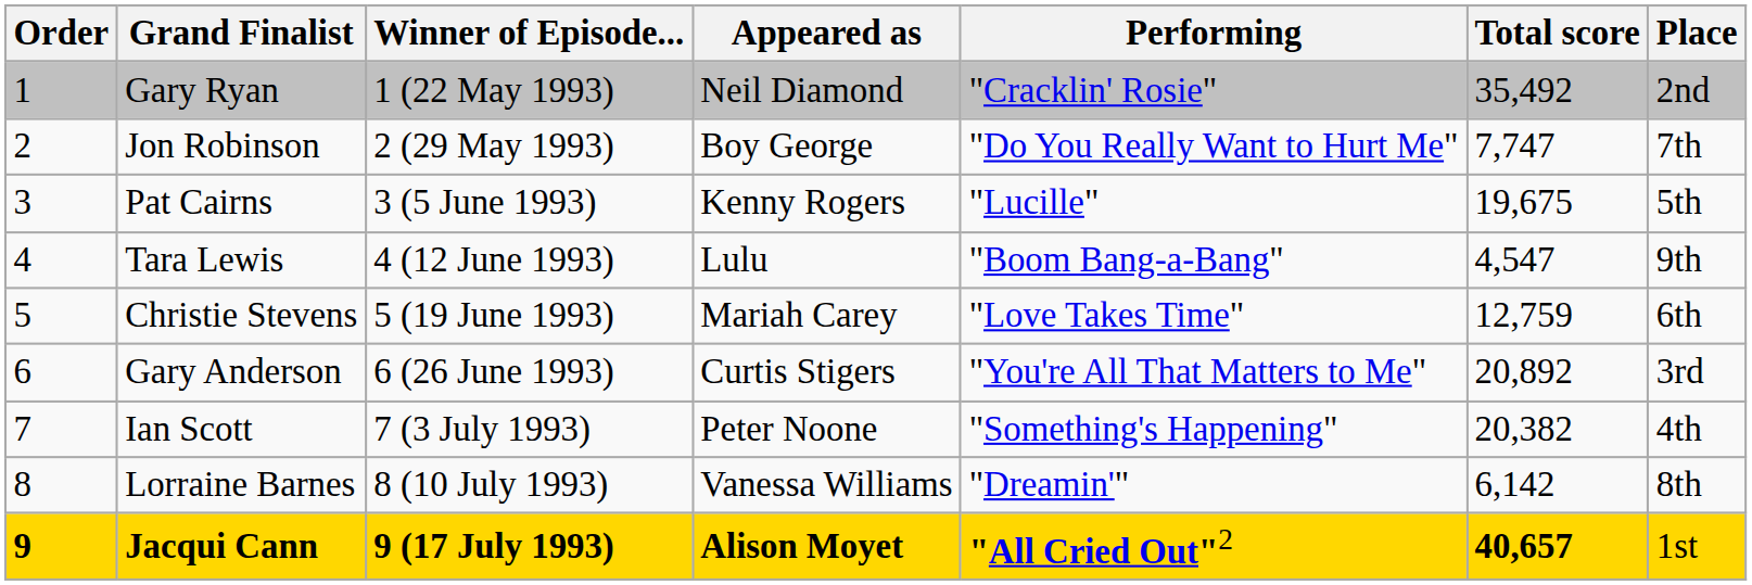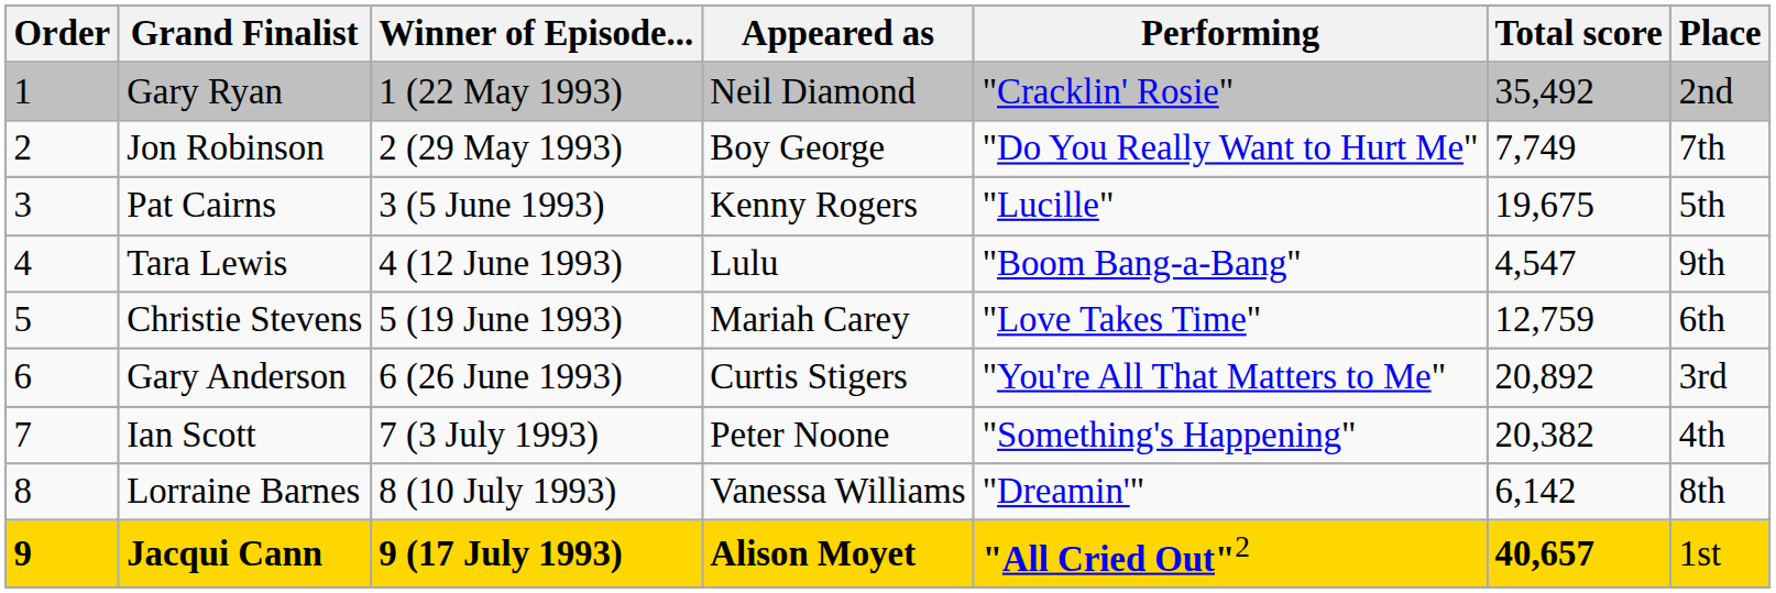Jon Robinson | Total score: 7,747 -> 7,749
